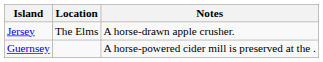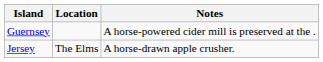rows swapped: Jersey <-> Guernsey
